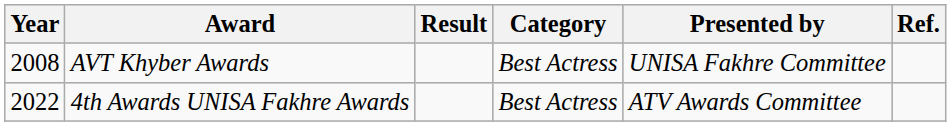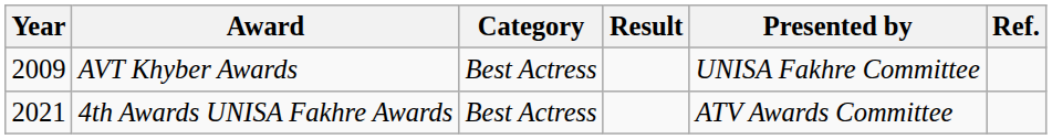columns swapped: Category <-> Result
AVT Khyber Awards | Year: 2008 -> 2009
4th Awards UNISA Fakhre Awards | Year: 2022 -> 2021
